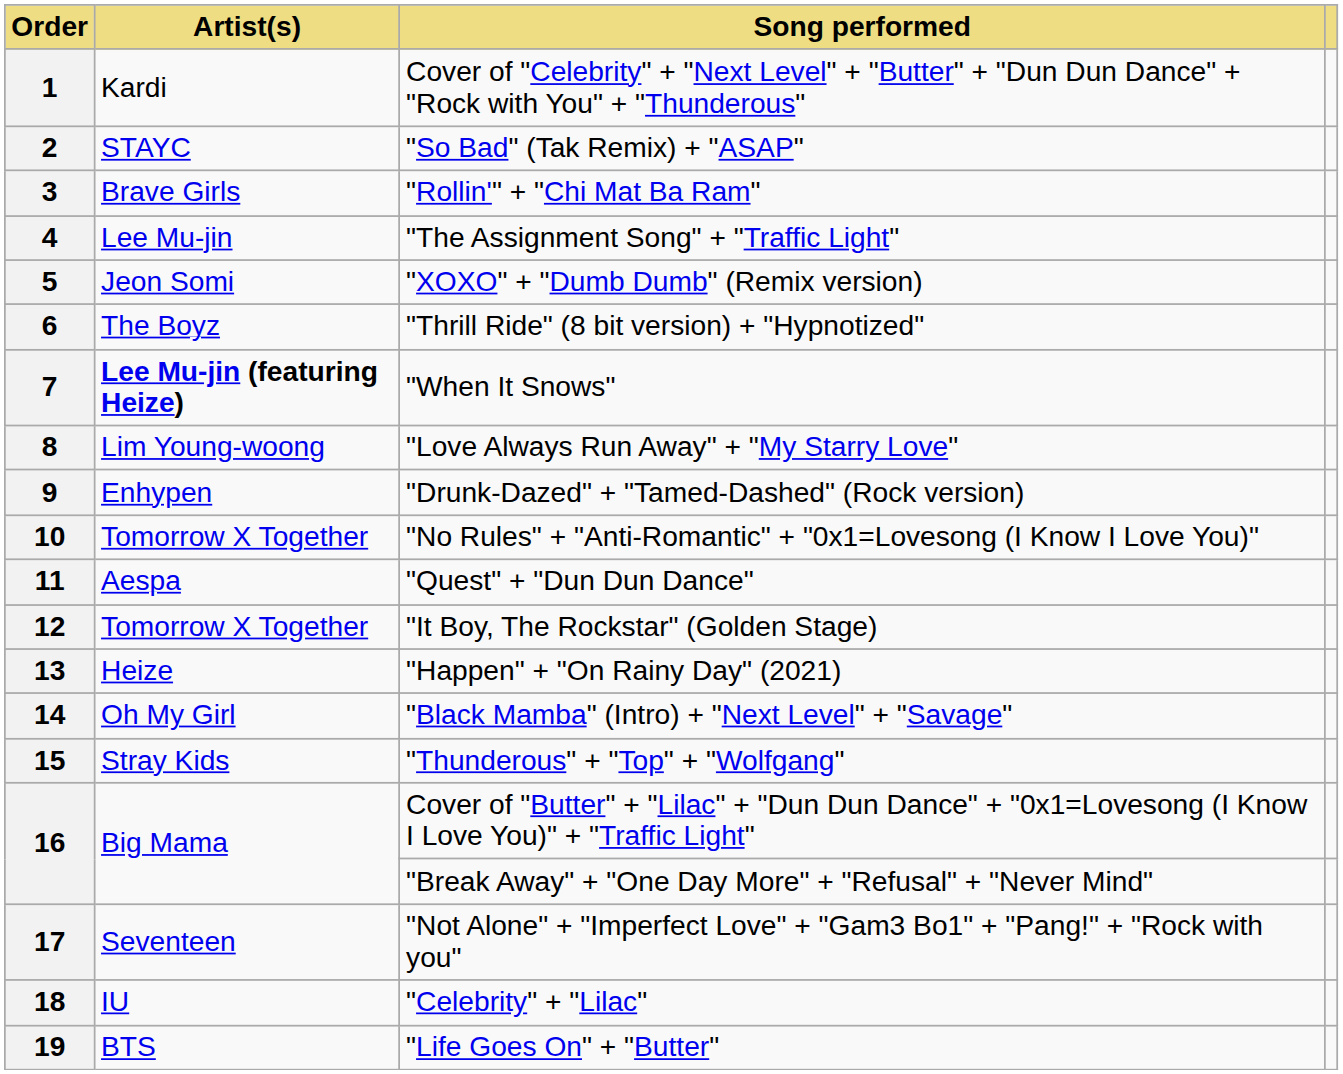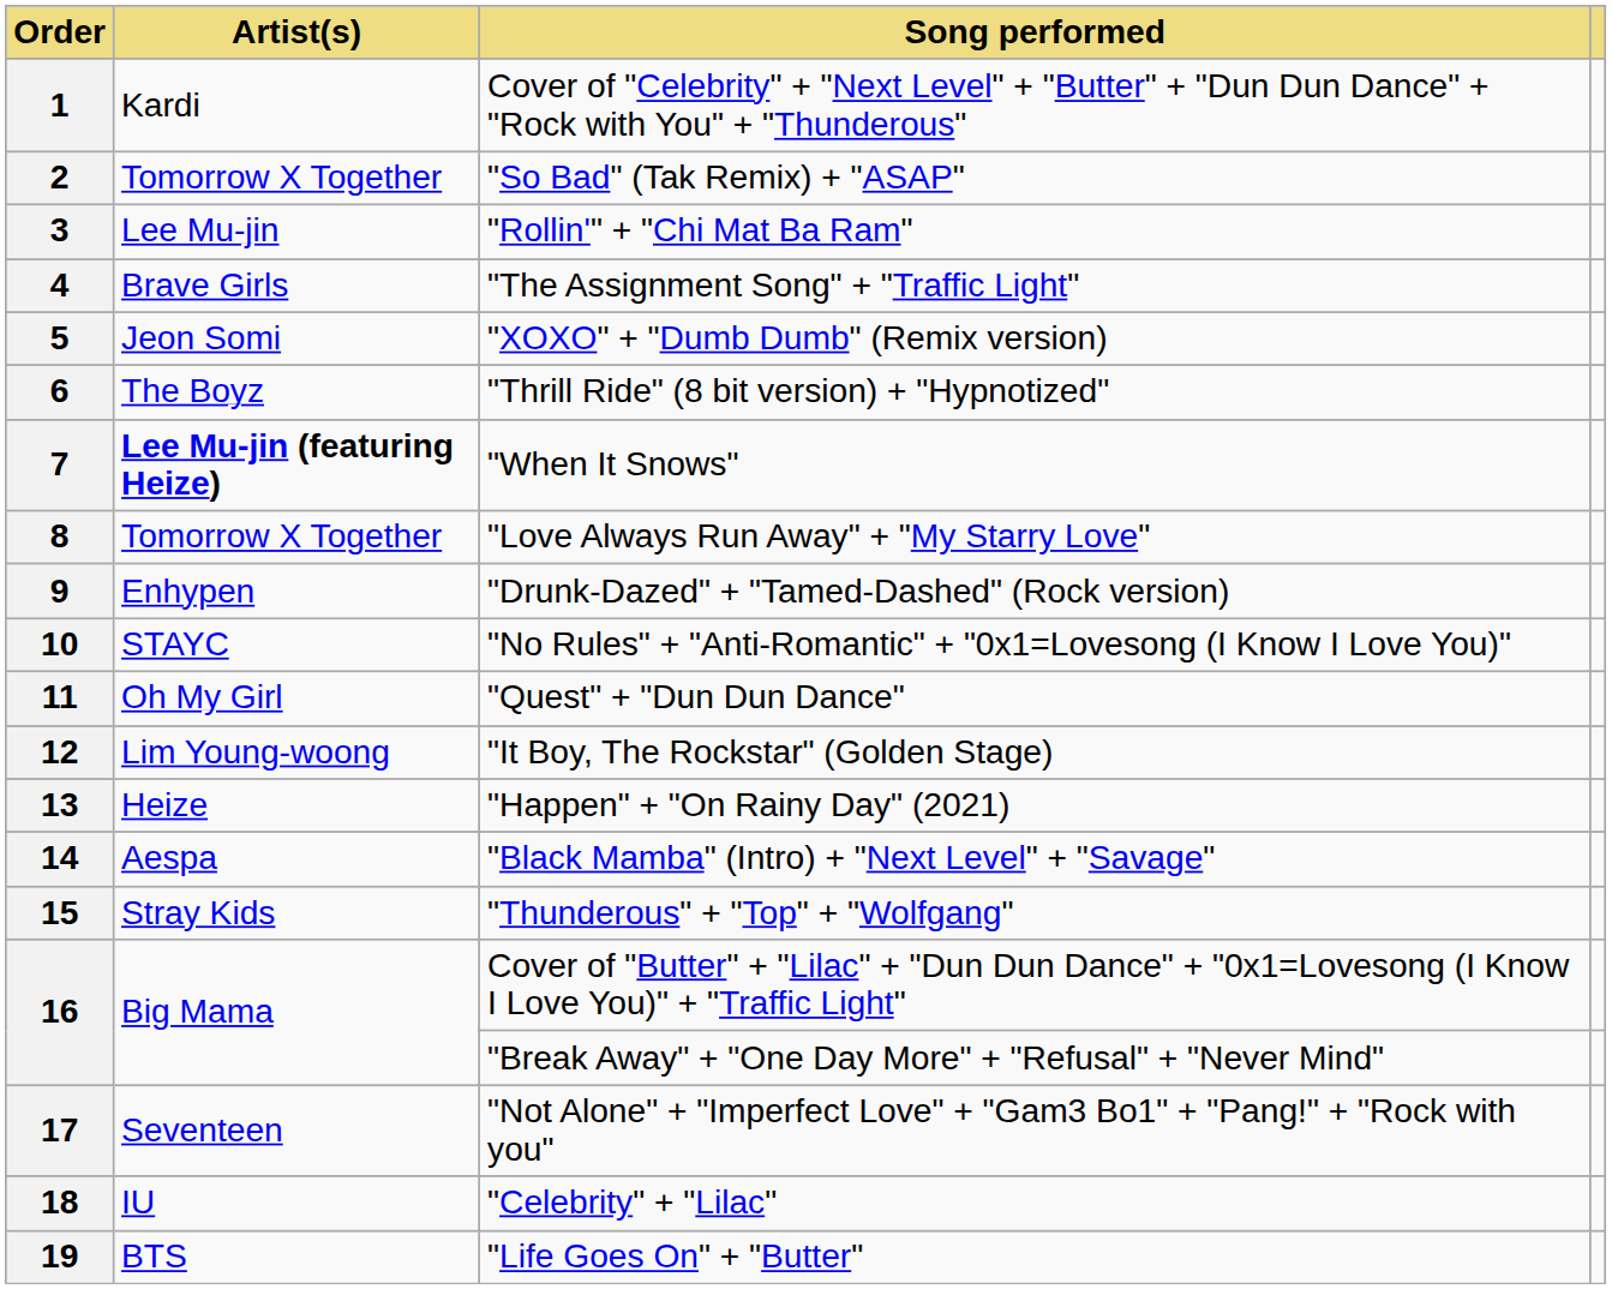2 | Artist(s): STAYC -> Tomorrow X Together
3 | Artist(s): Brave Girls -> Lee Mu-jin
4 | Artist(s): Lee Mu-jin -> Brave Girls
8 | Artist(s): Lim Young-woong -> Tomorrow X Together
10 | Artist(s): Tomorrow X Together -> STAYC
11 | Artist(s): Aespa -> Oh My Girl
12 | Artist(s): Tomorrow X Together -> Lim Young-woong
14 | Artist(s): Oh My Girl -> Aespa
